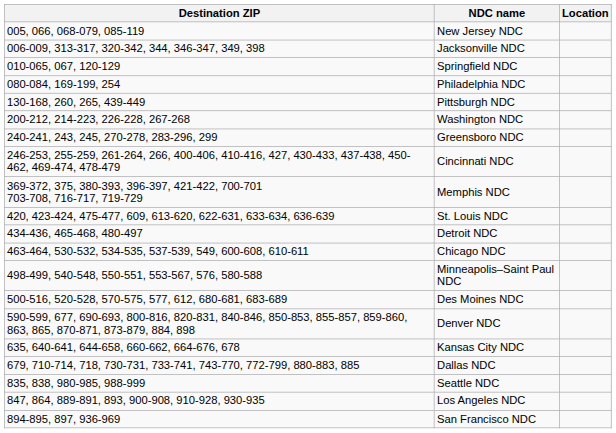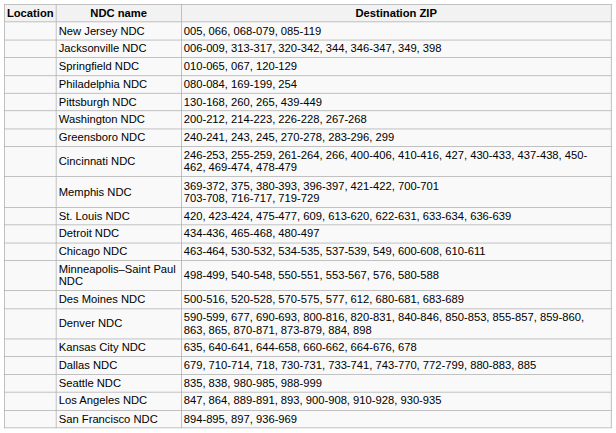columns swapped: Destination ZIP <-> Location
